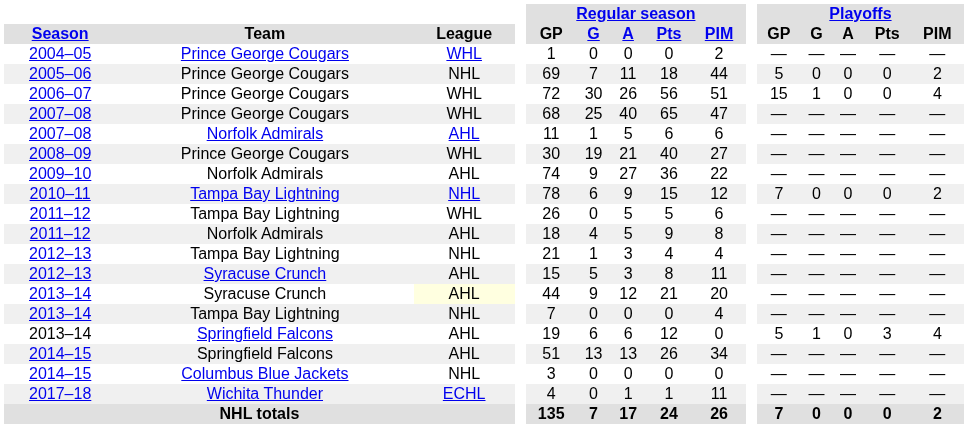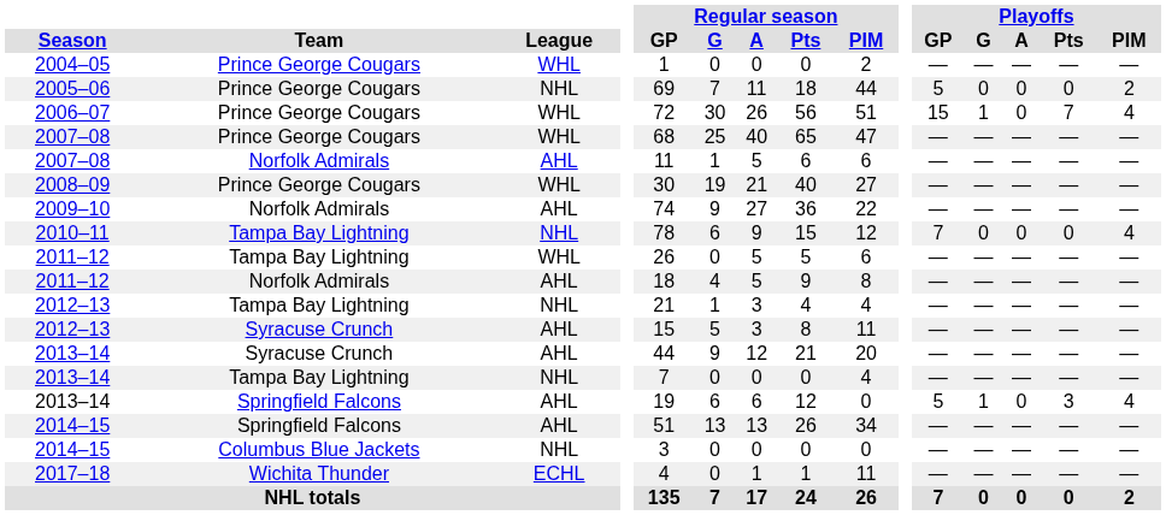2006–07 | Playoffs / Pts: 0 -> 7
2010–11 | Playoffs / PIM: 2 -> 4
2013–14 / Syracuse Crunch | League: lightyellow background -> no background
